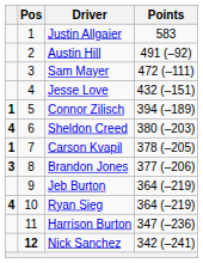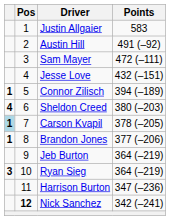Carson Kvapil | column 1: no background -> lightblue background
Brandon Jones | column 1: 3 -> 1
Ryan Sieg | column 1: 4 -> 3
